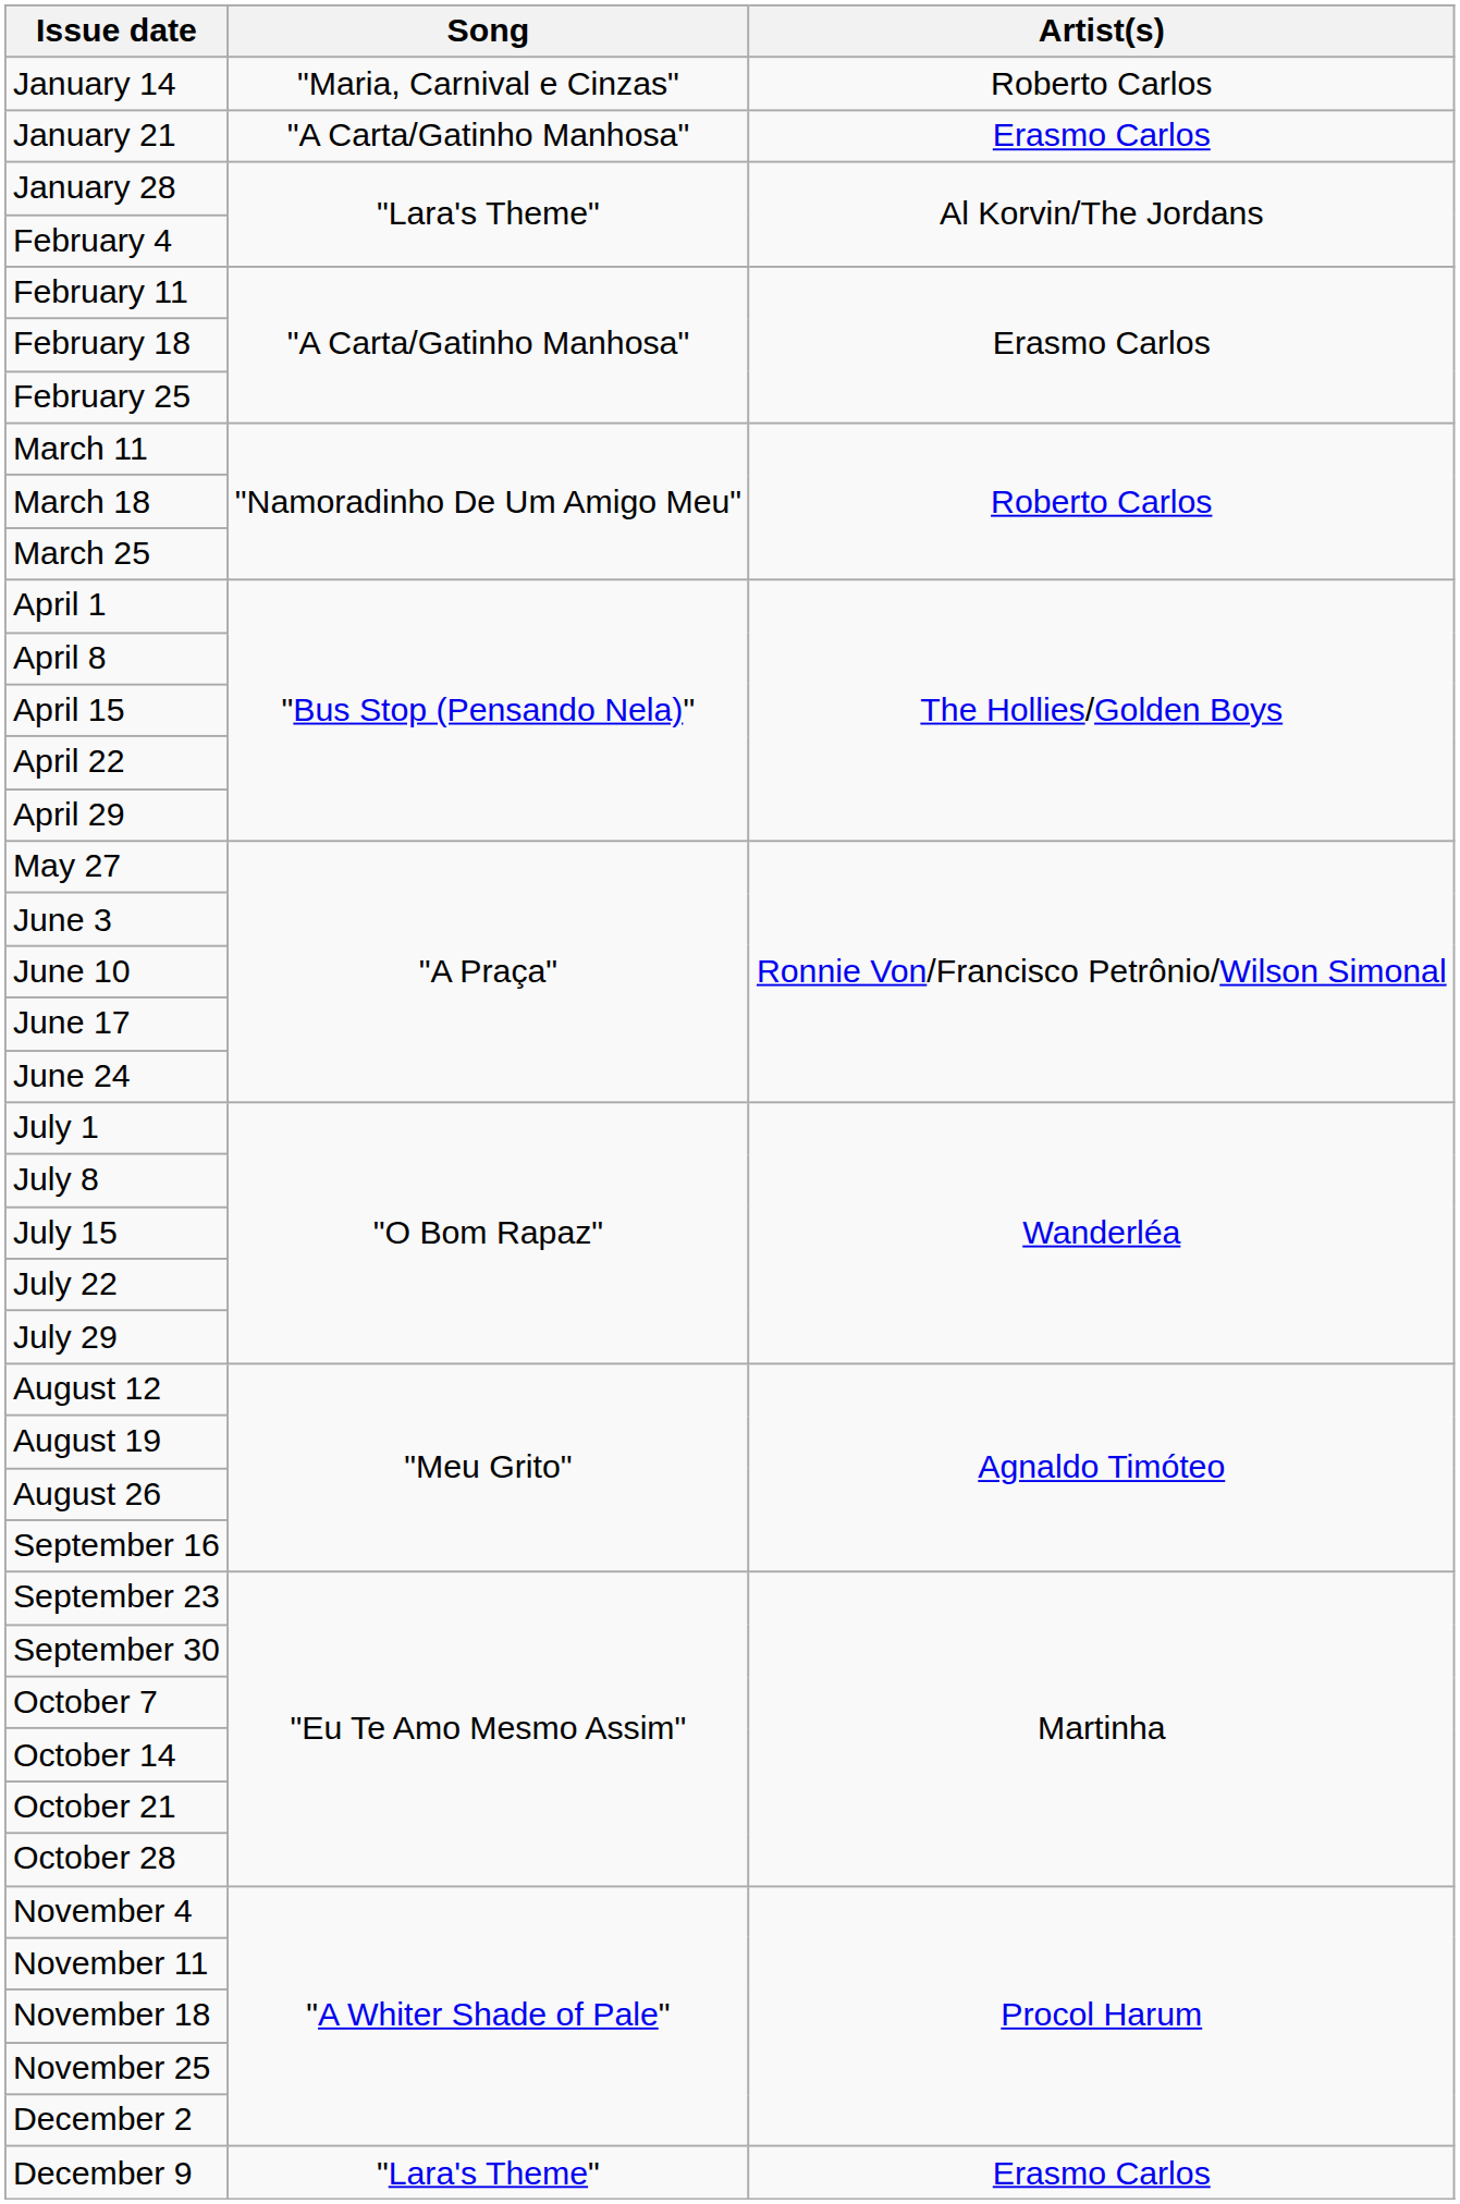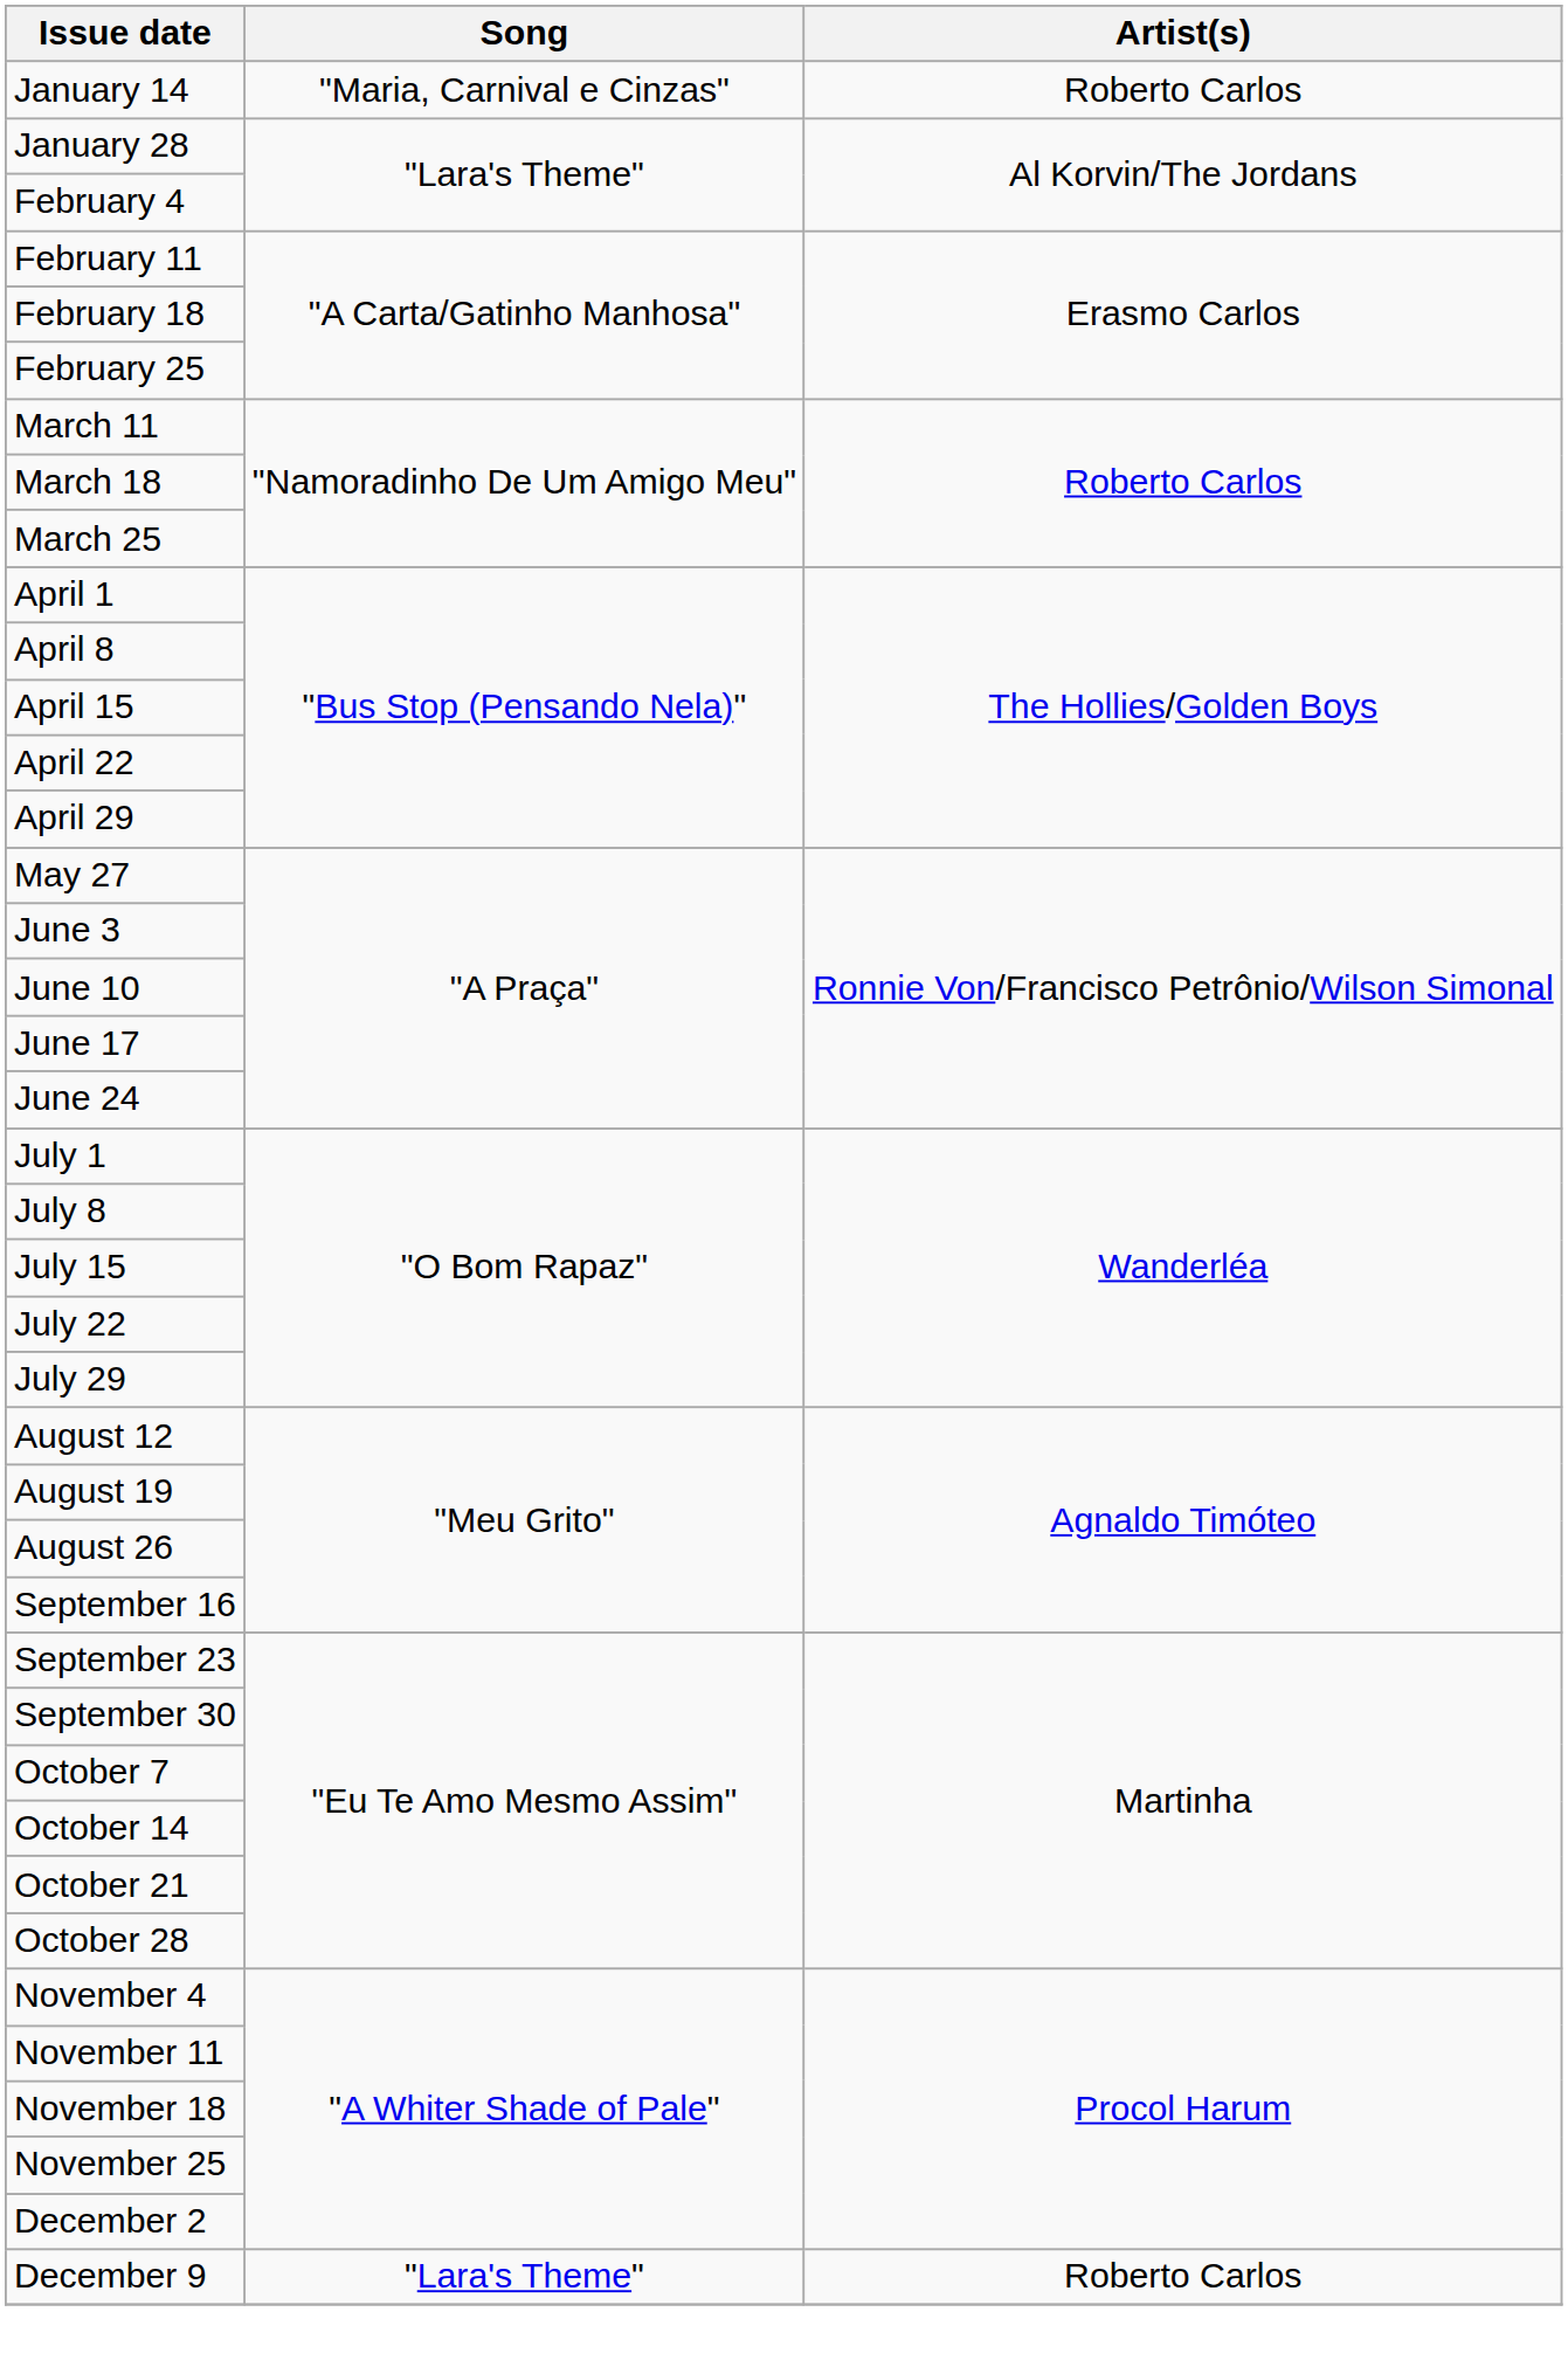- row: January 21 | "A Carta/Gatinho Manhosa" | Erasmo Carlos
December 9 | Artist(s): Erasmo Carlos -> Roberto Carlos
